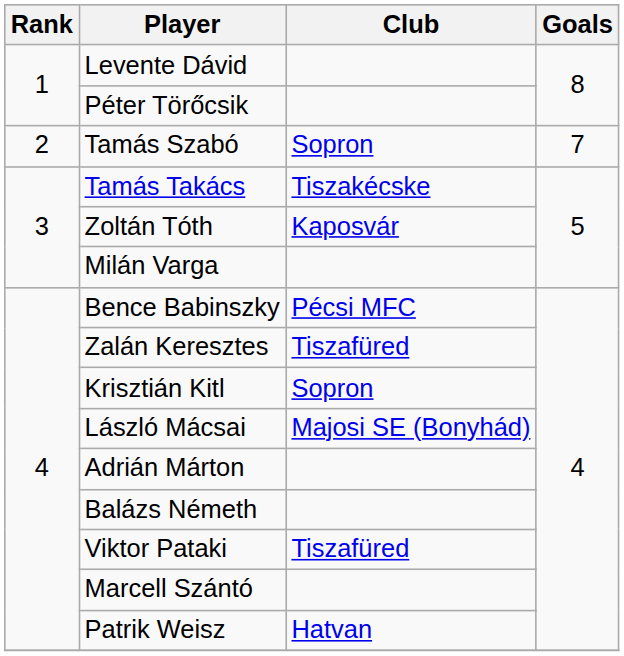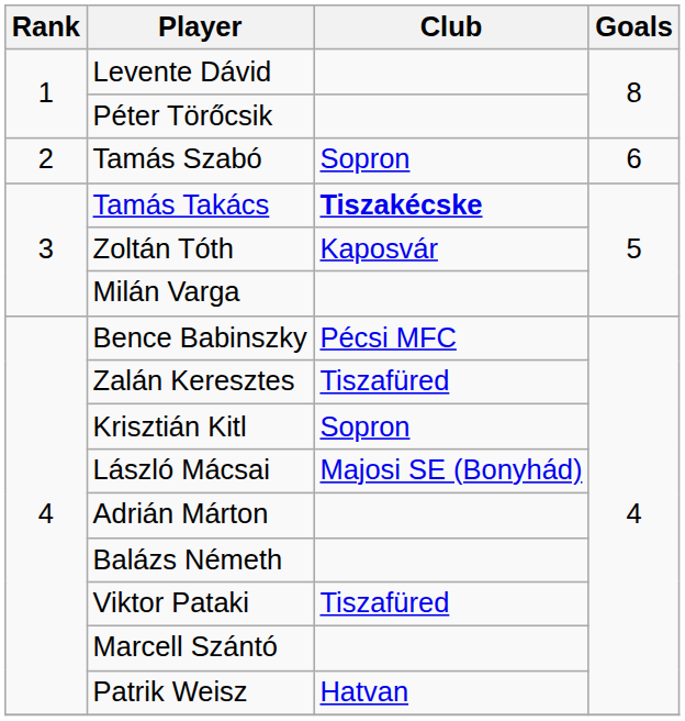Tamás Szabó | Goals: 7 -> 6
Tamás Takács | Club: normal -> bold
